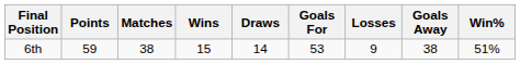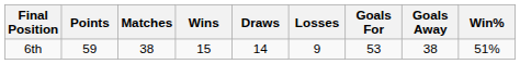columns swapped: Losses <-> Goals For
